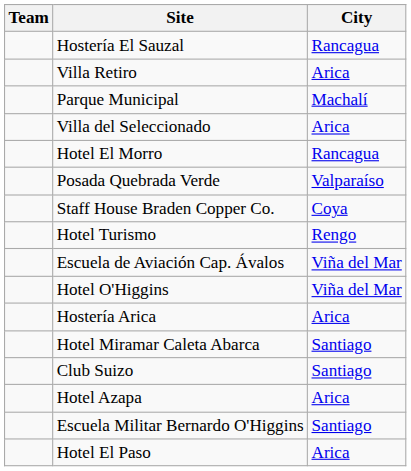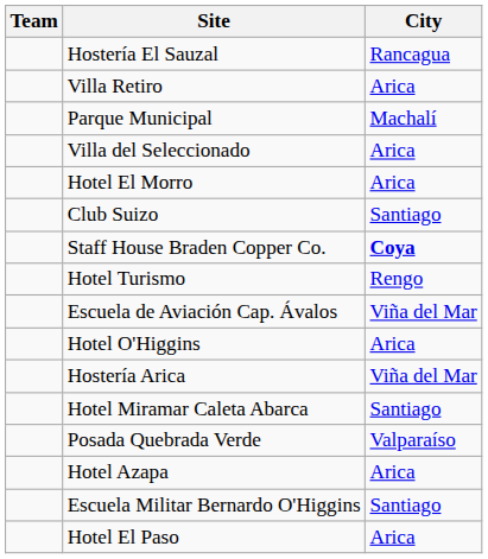Hotel El Morro | City: Rancagua -> Arica
rows swapped: Posada Quebrada Verde <-> Club Suizo
Staff House Braden Copper Co. | City: normal -> bold
Hotel O'Higgins | City: Viña del Mar -> Arica
Hostería Arica | City: Arica -> Viña del Mar
